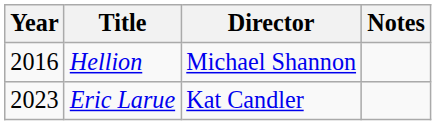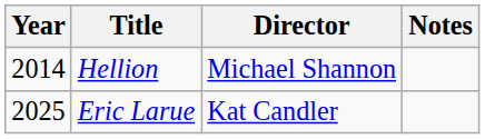Hellion | Year: 2016 -> 2014
Eric Larue | Year: 2023 -> 2025
